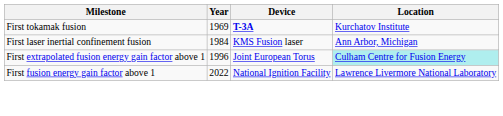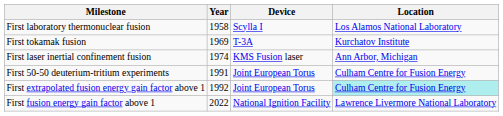+ row: First laboratory thermonuclear fusion | 1958 | Scylla I | Los Alamos National Laboratory
First tokamak fusion | Device: bold -> normal
First laser inertial confinement fusion | Year: 1984 -> 1974
+ row: First 50-50 deuterium-tritium experiments | 1991 | Joint European Torus | Culham Centre for Fusion Energy
First extrapolated fusion energy gain factor above 1 | Year: 1996 -> 1992
